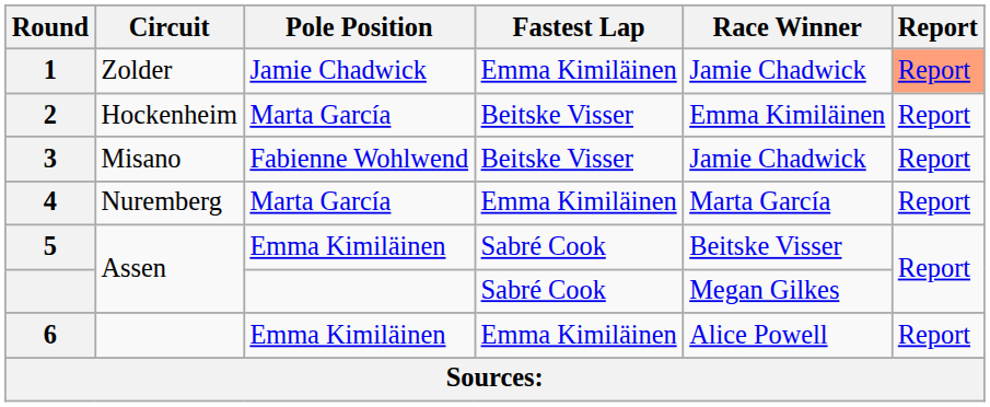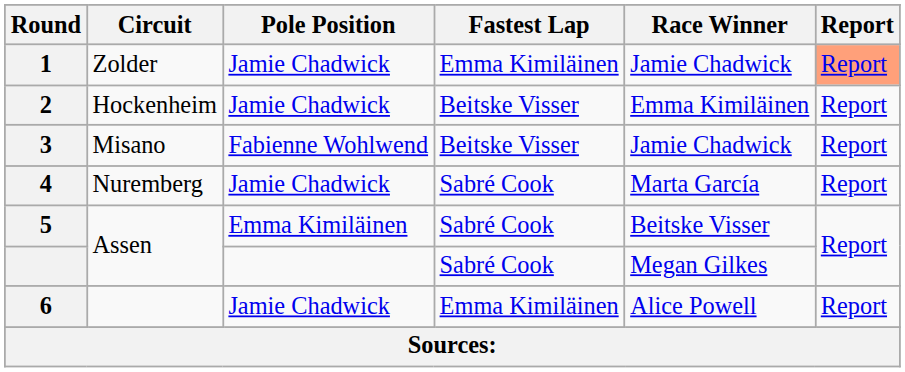2 | Pole Position: Marta García -> Jamie Chadwick
4 | Pole Position: Marta García -> Jamie Chadwick
4 | Fastest Lap: Emma Kimiläinen -> Sabré Cook
6 | Pole Position: Emma Kimiläinen -> Jamie Chadwick
